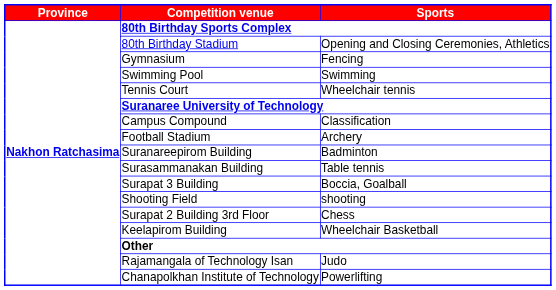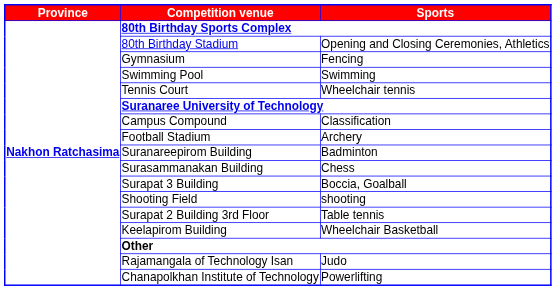Surasammanakan Building | column 3: Table tennis -> Chess
Surapat 2 Building 3rd Floor | column 3: Chess -> Table tennis
